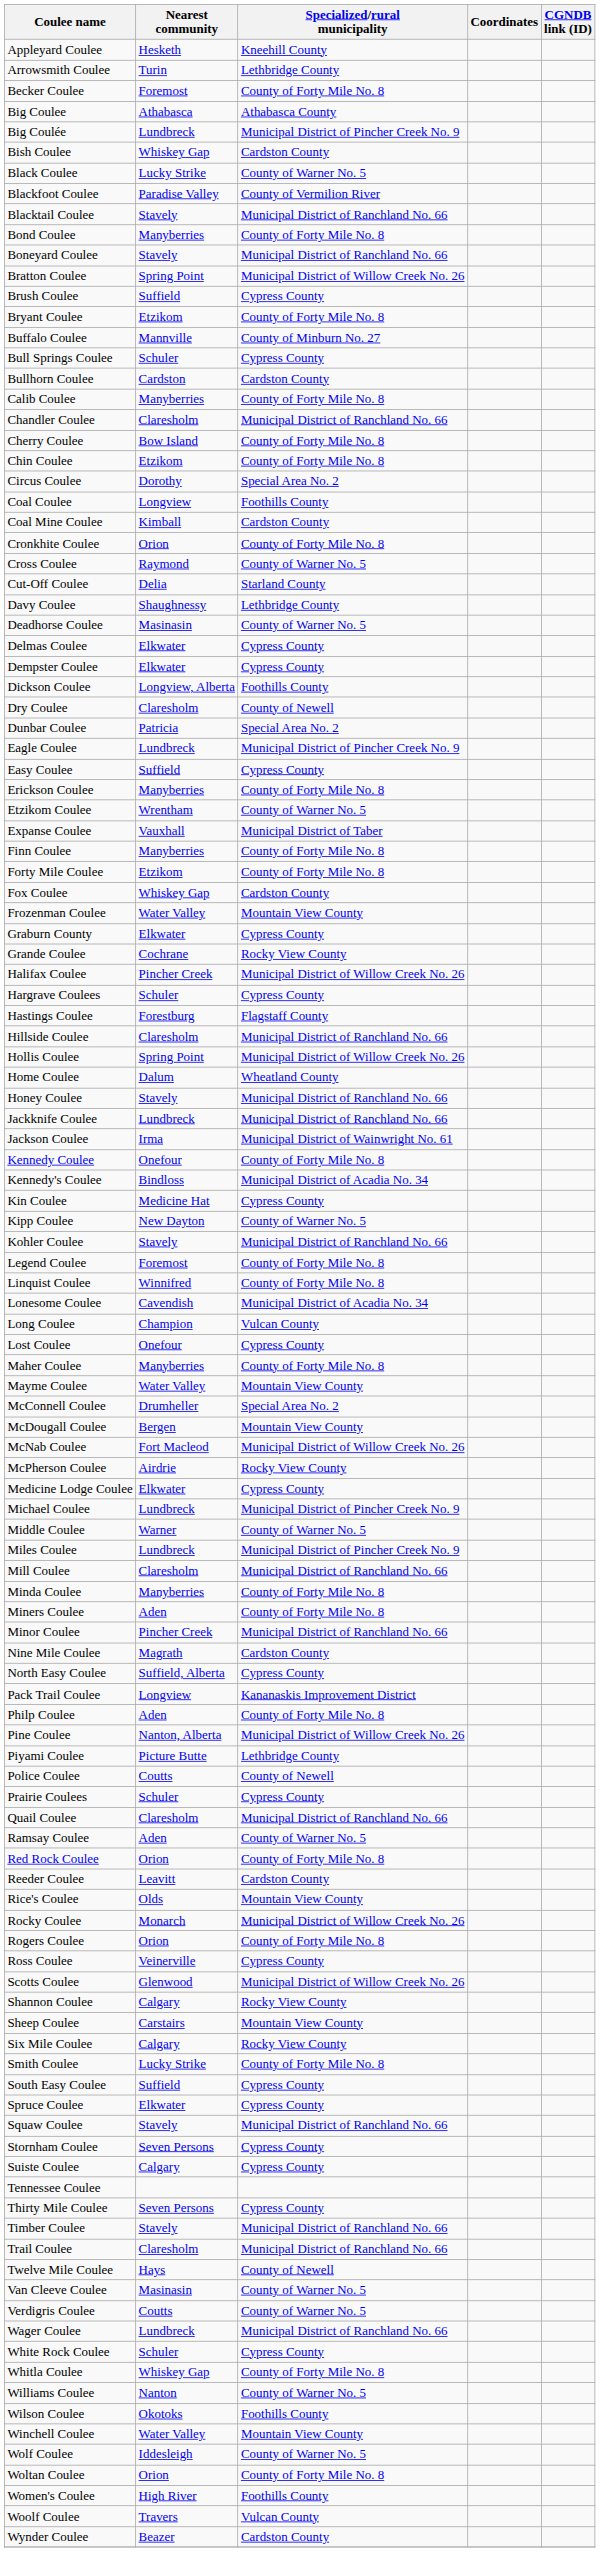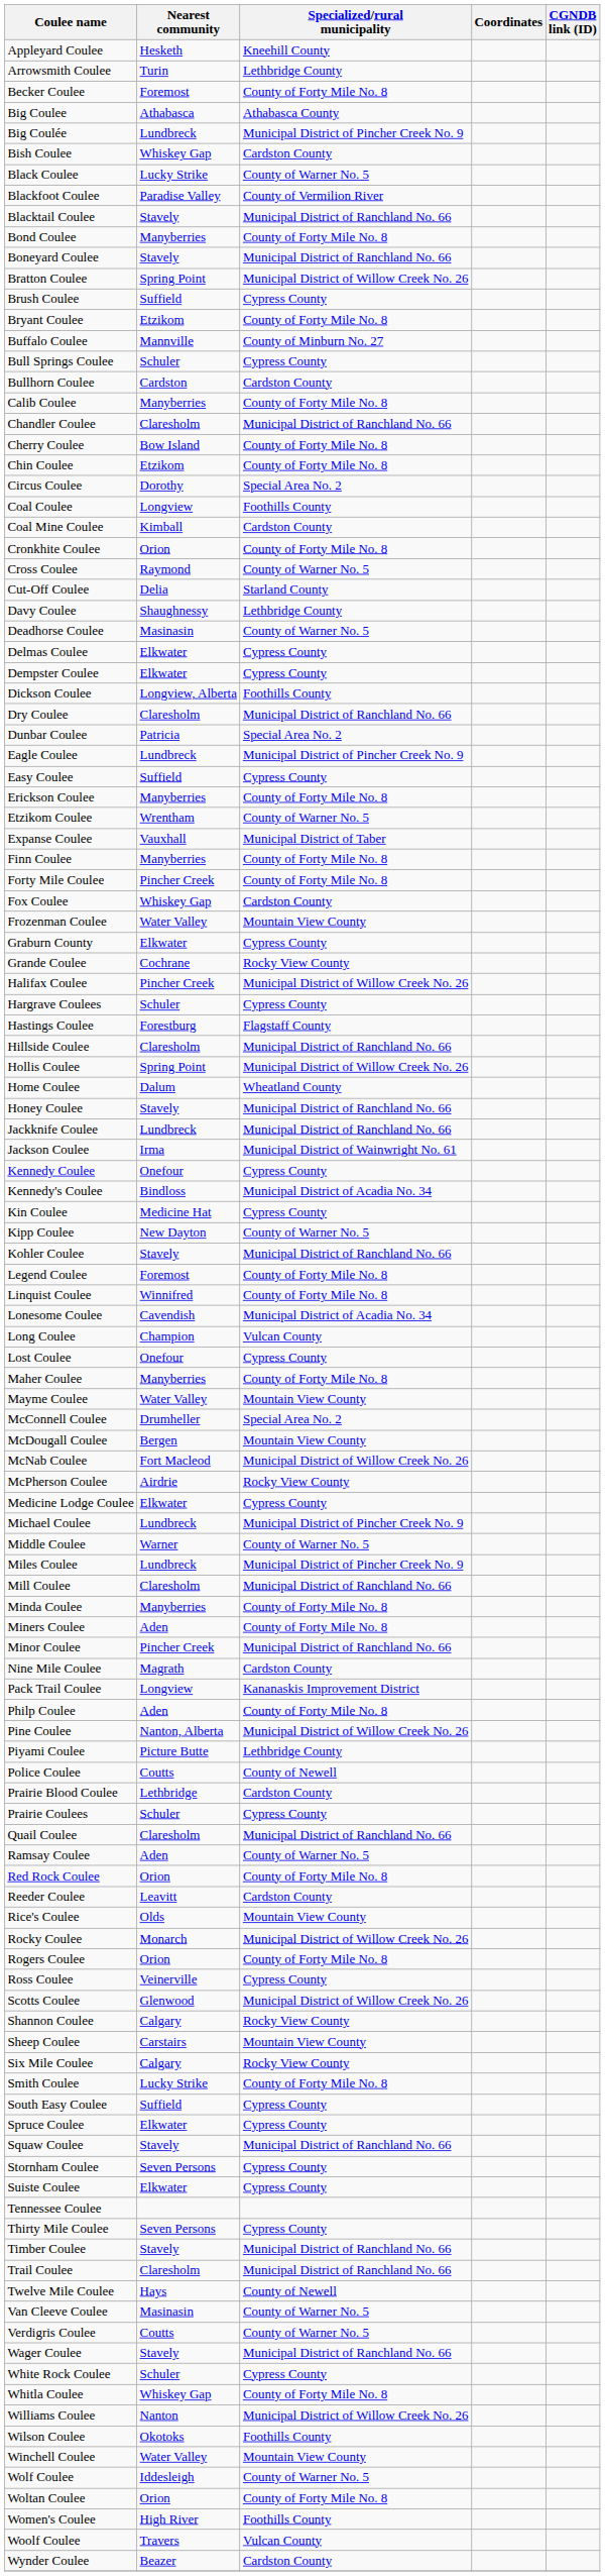Dry Coulee | Specialized/rural municipality: County of Newell -> Municipal District of Ranchland No. 66
Forty Mile Coulee | Nearest community: Etzikom -> Pincher Creek
Kennedy Coulee | Specialized/rural municipality: County of Forty Mile No. 8 -> Cypress County
- row: North Easy Coulee | Suffield, Alberta | Cypress County
+ row: Prairie Blood Coulee | Lethbridge | Cardston County
Suiste Coulee | Nearest community: Calgary -> Elkwater
Wager Coulee | Nearest community: Lundbreck -> Stavely
Williams Coulee | Specialized/rural municipality: County of Warner No. 5 -> Municipal District of Willow Creek No. 26
